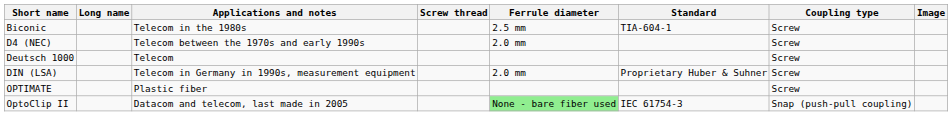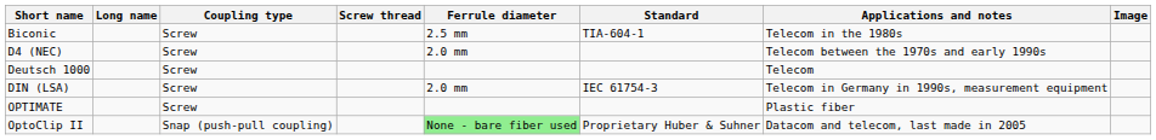columns swapped: Coupling type <-> Applications and notes
DIN (LSA) | Standard: Proprietary Huber & Suhner -> IEC 61754-3
OptoClip II | Standard: IEC 61754-3 -> Proprietary Huber & Suhner
